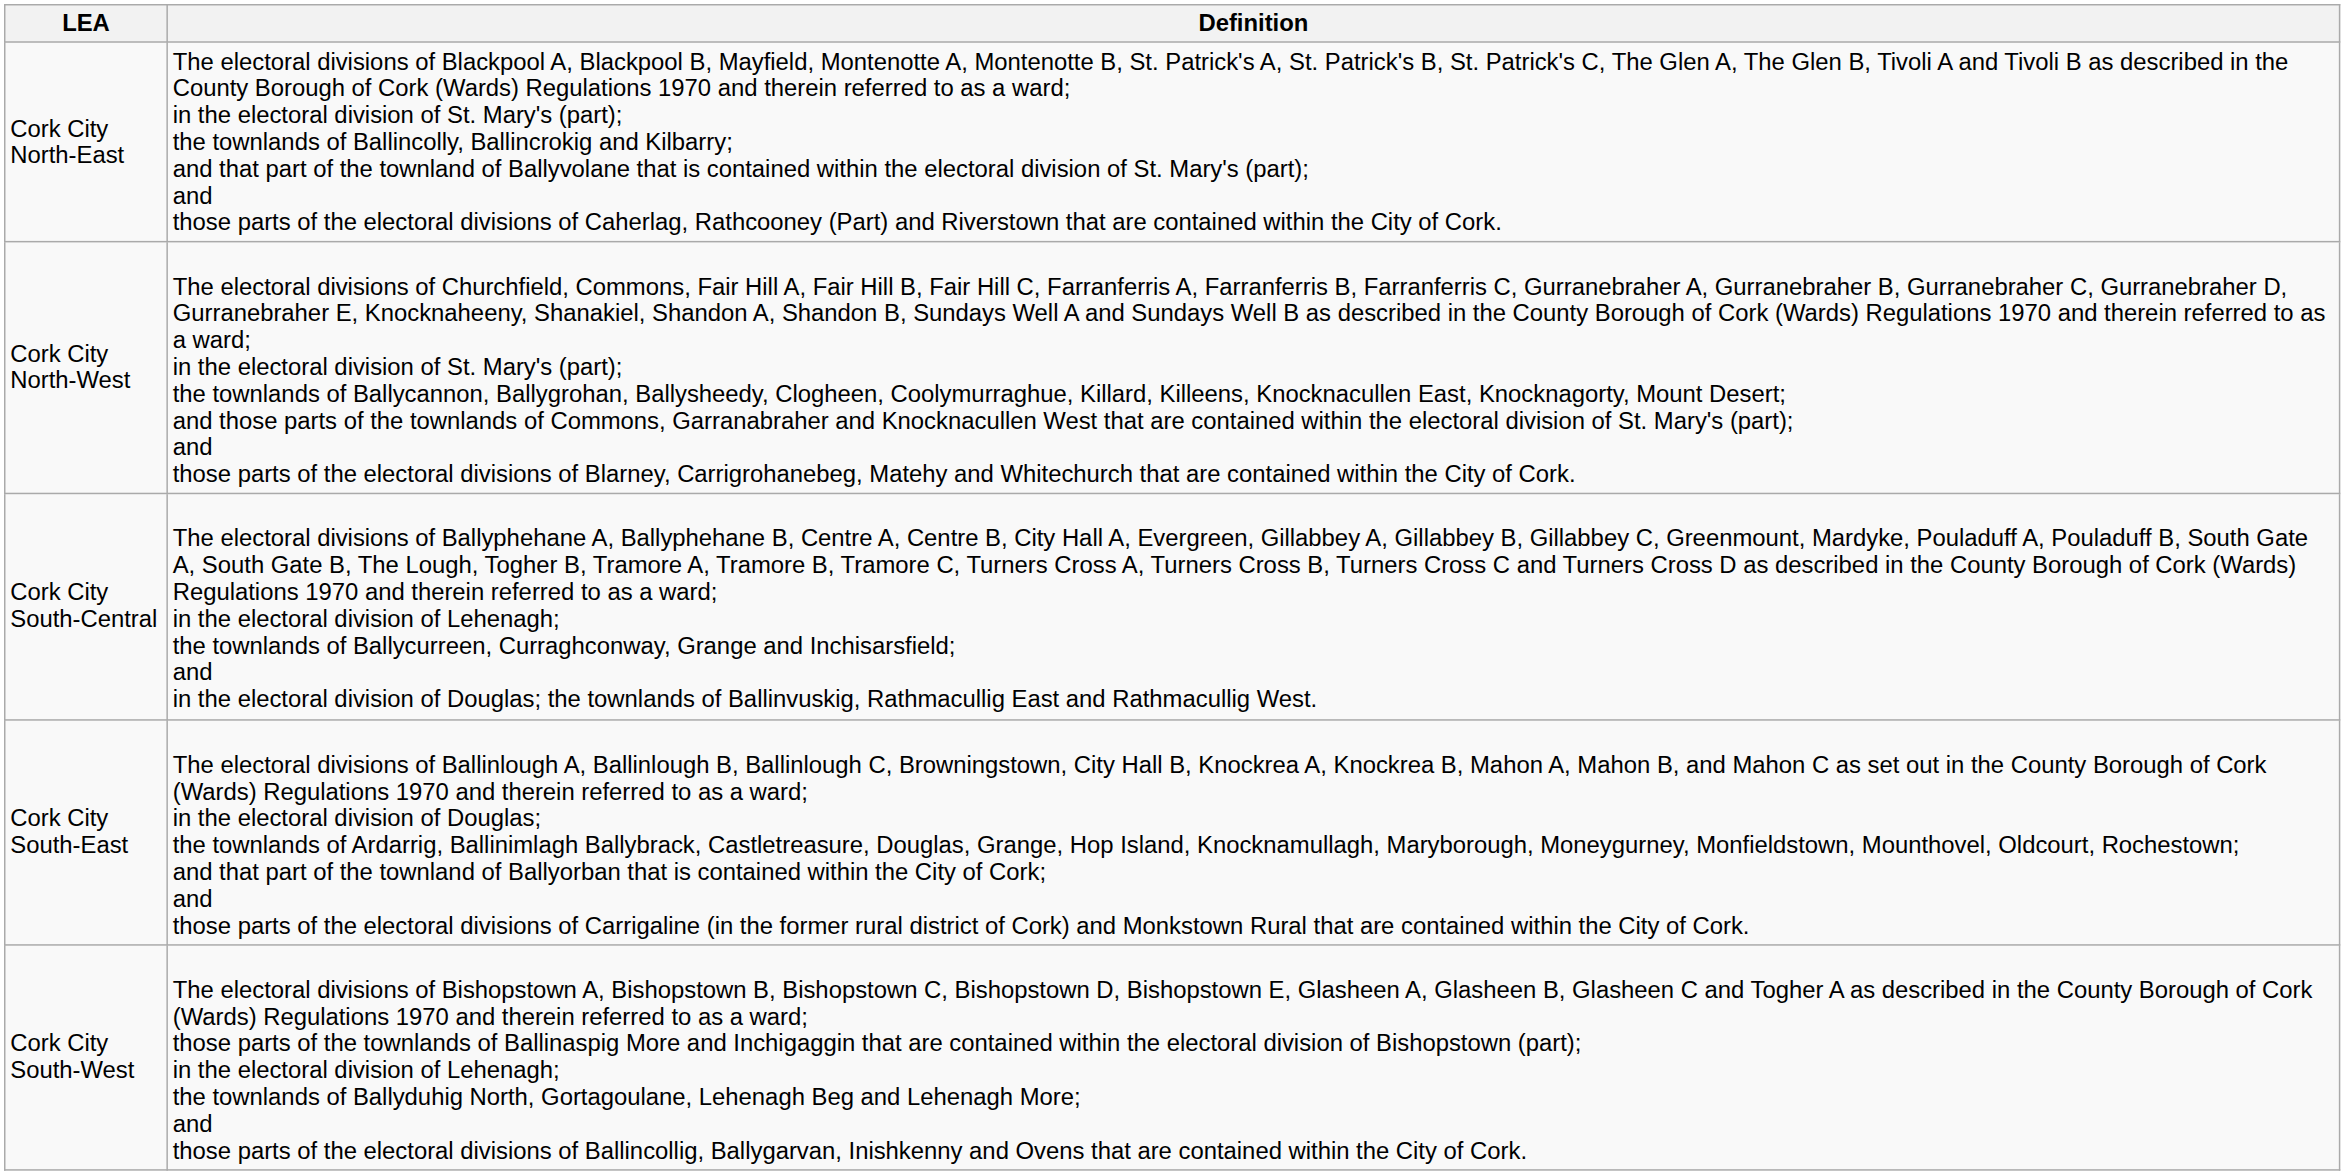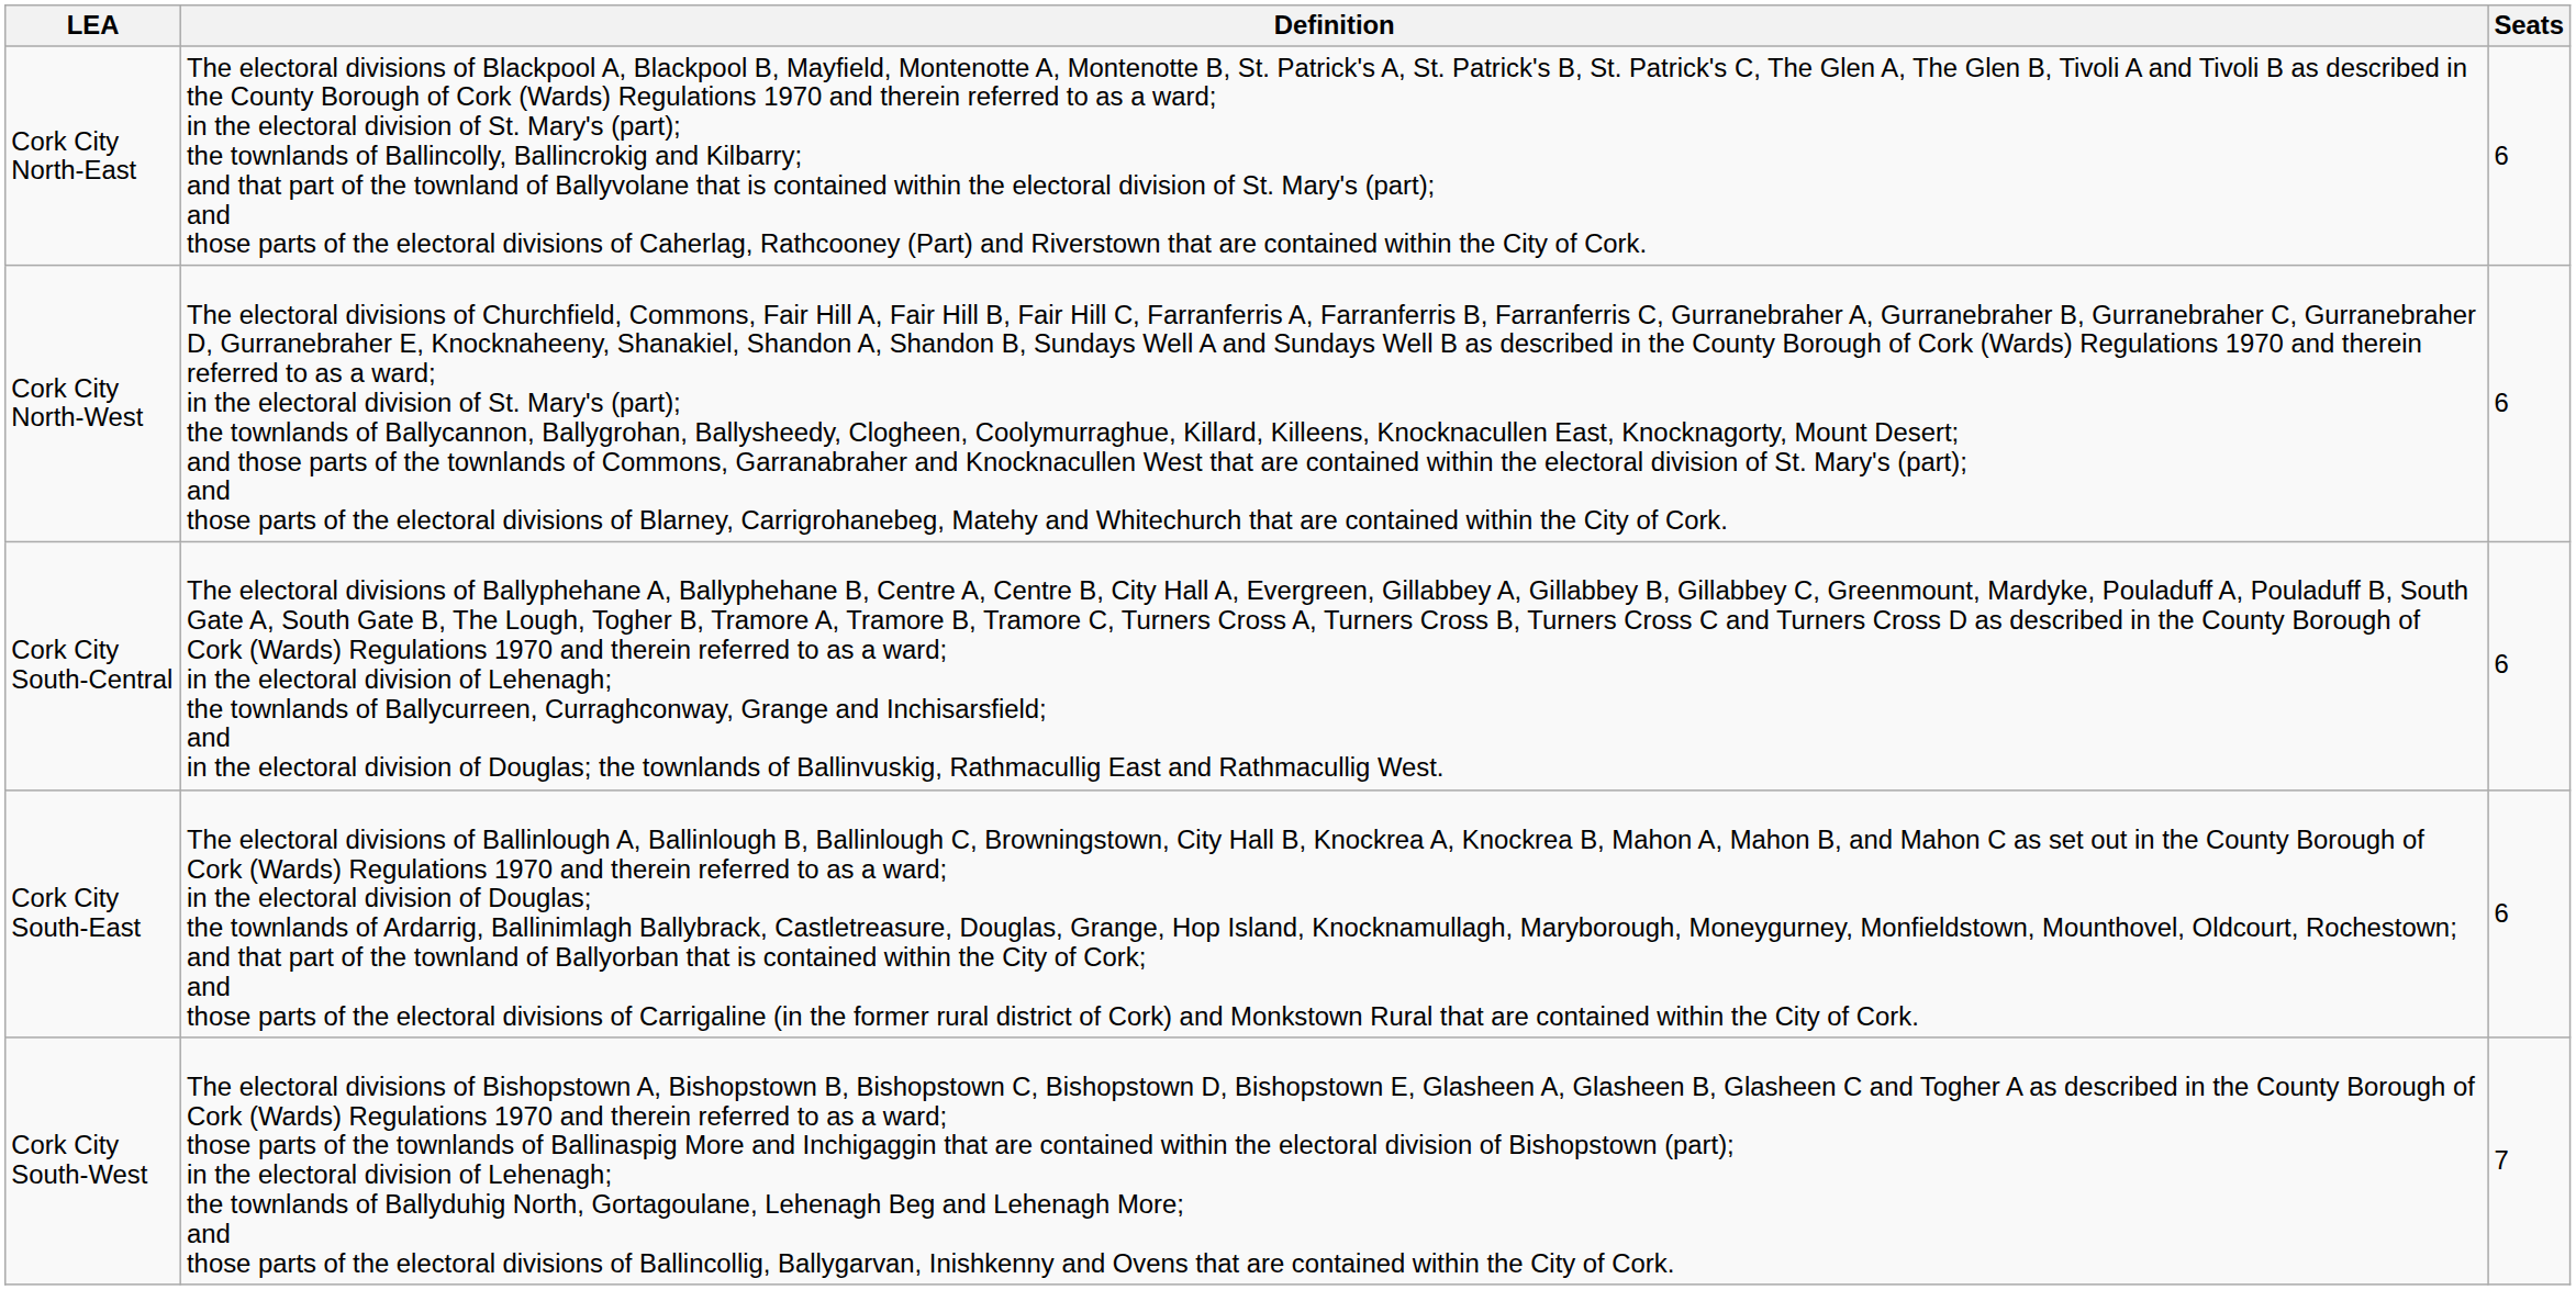+ column: Seats | 6 | 6 | 6 | 6 | 7
